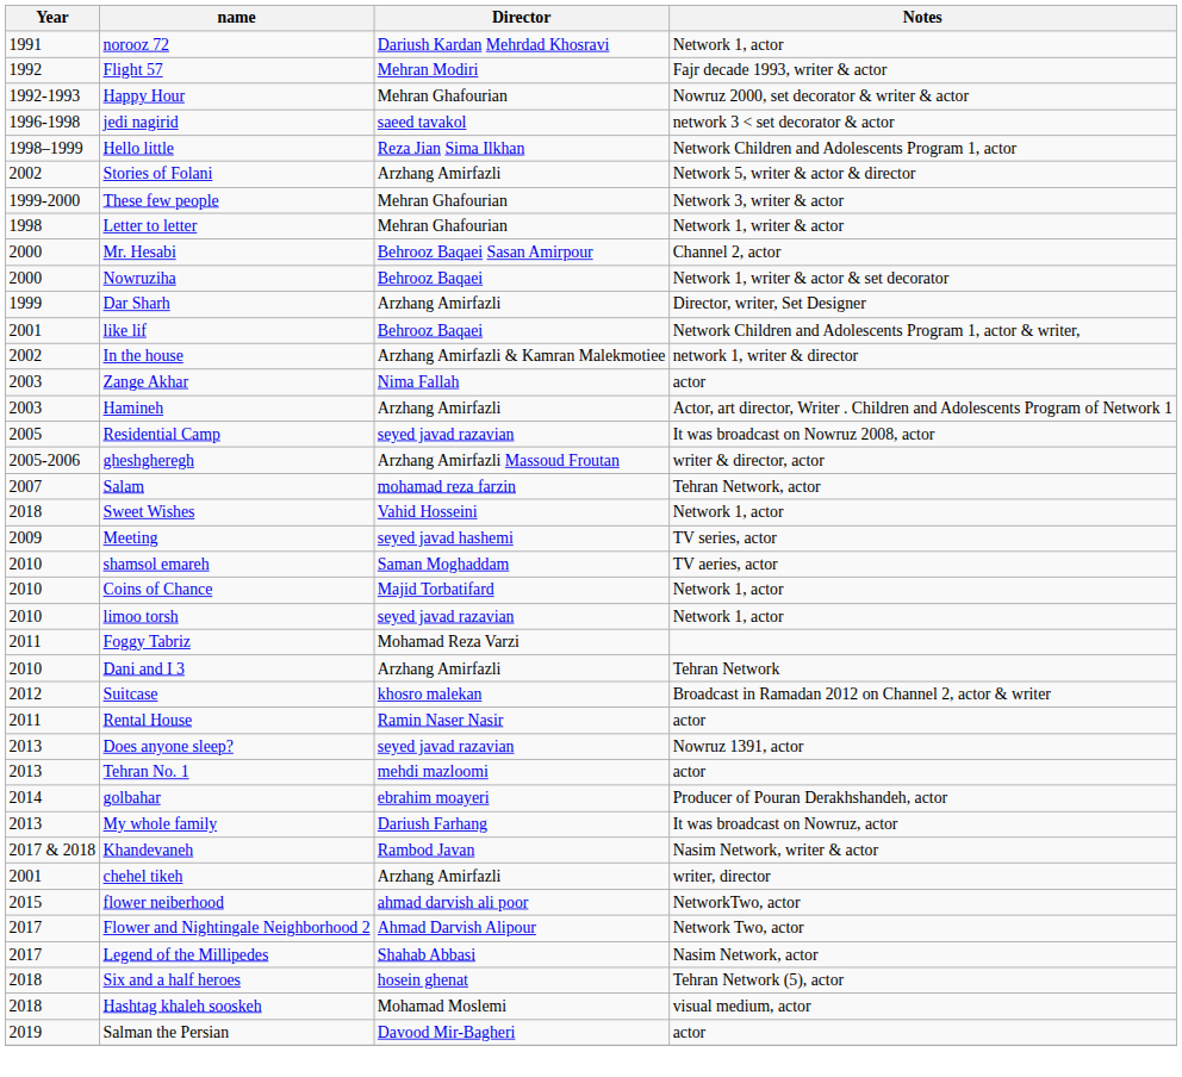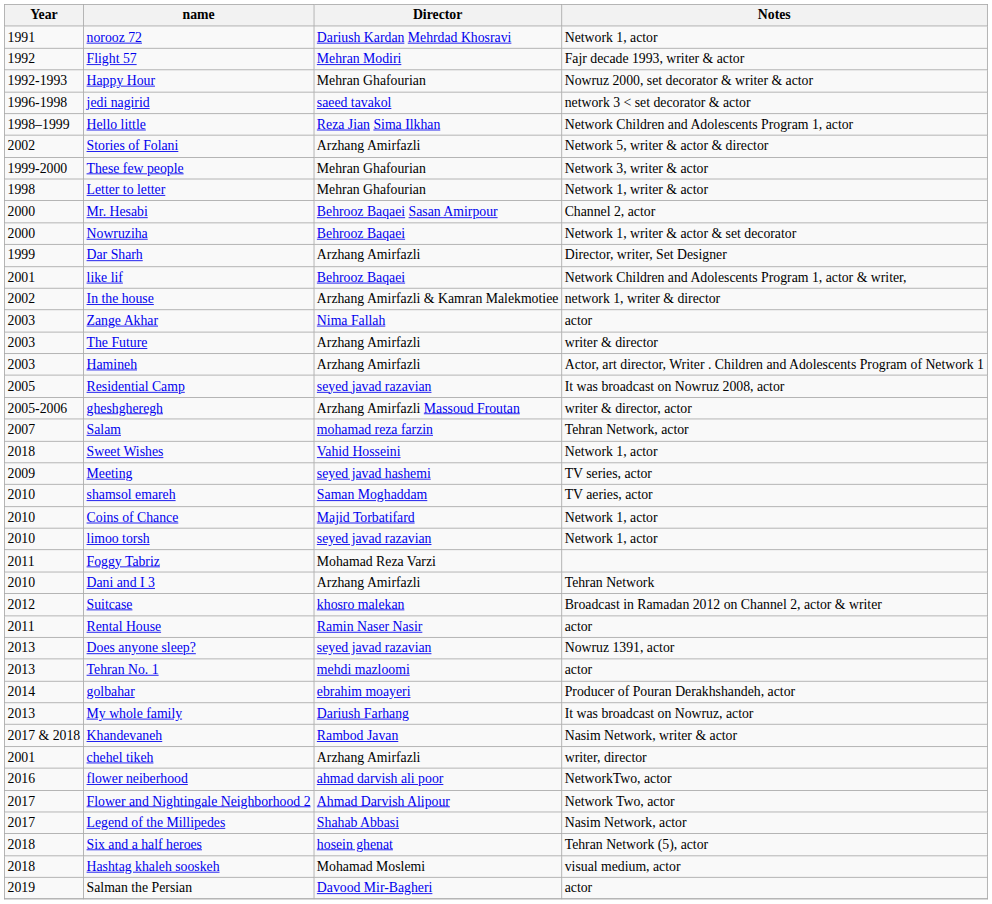+ row: 2003 | The Future | Arzhang Amirfazli | writer & director
flower neiberhood | Year: 2015 -> 2016
